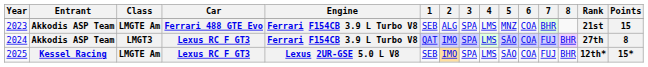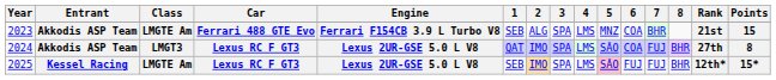2024 | Engine: Ferrari F154CB 3.9 L Turbo V8 -> Lexus 2UR-GSE 5.0 L V8
2025 | 5: no background -> pink background
2025 | 6: COA -> FUJ
